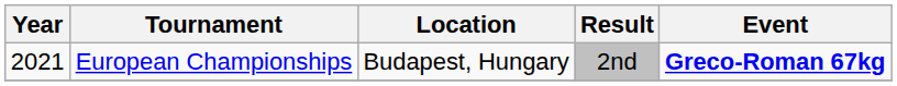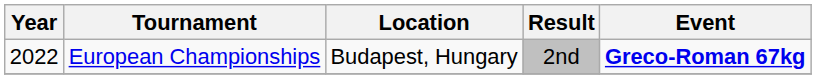European Championships | Year: 2021 -> 2022
